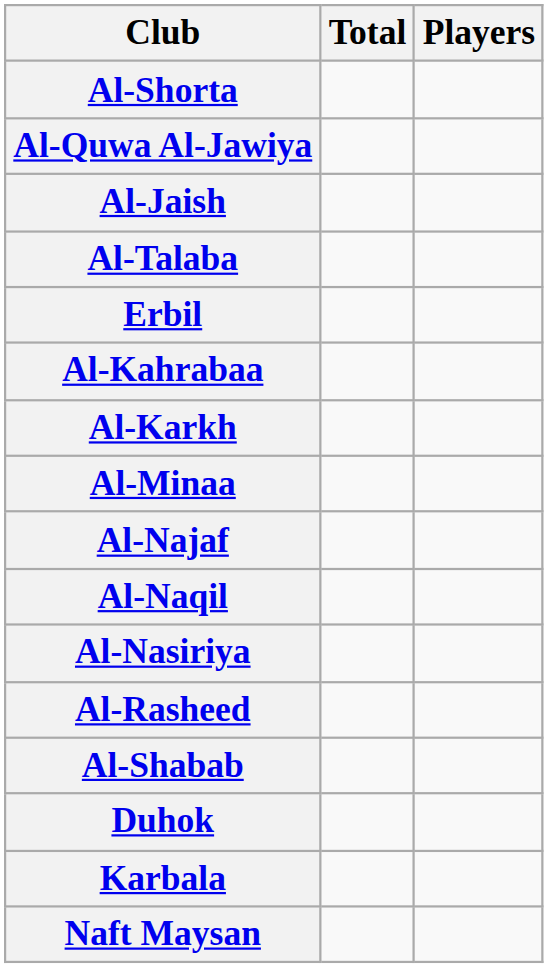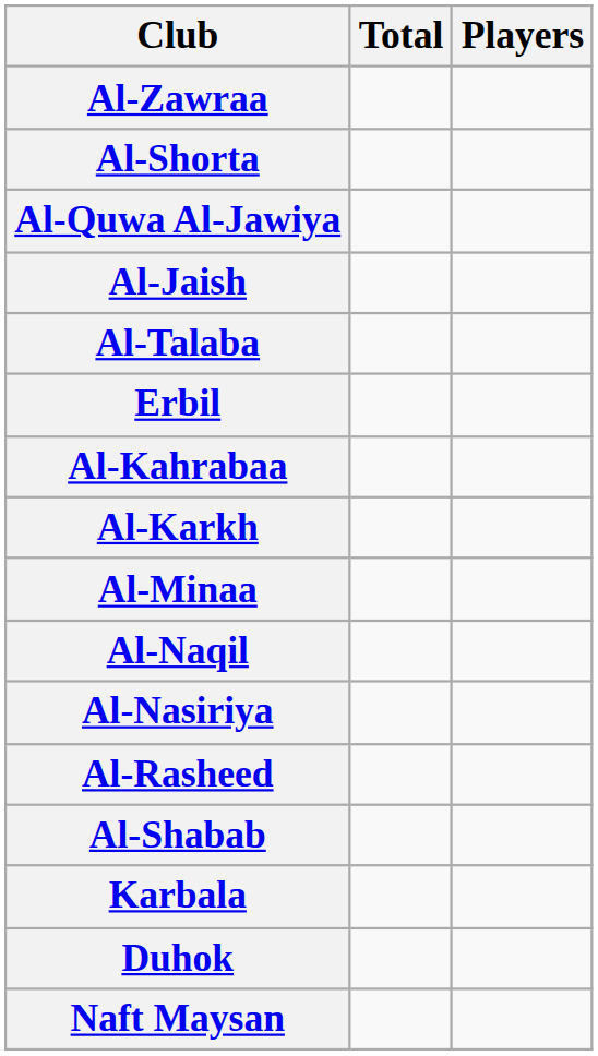+ row: Al-Zawraa
- row: Al-Najaf
rows swapped: Duhok <-> Karbala
